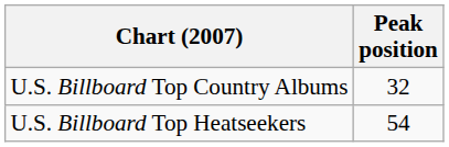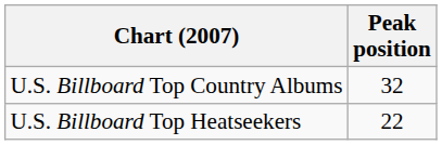U.S. Billboard Top Heatseekers | Peak position: 54 -> 22
